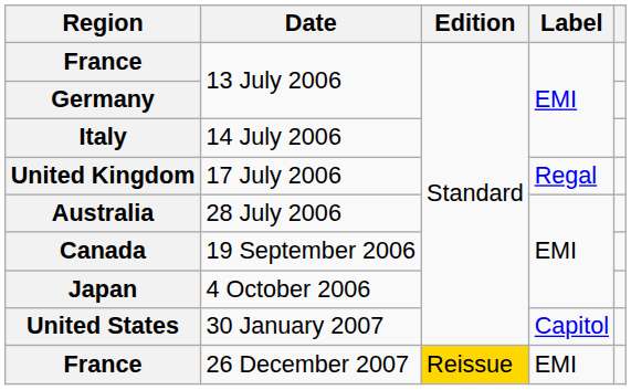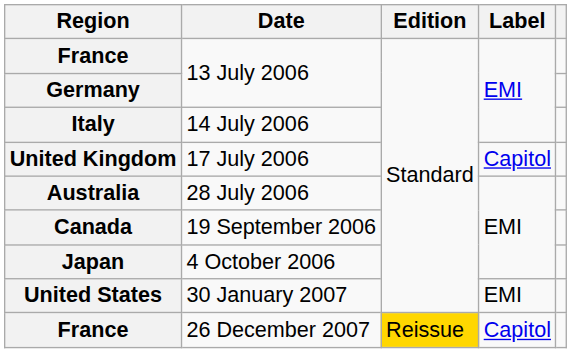United Kingdom | Label: Regal -> Capitol
United States | Label: Capitol -> EMI
France / 26 December 2007 | Label: EMI -> Capitol
